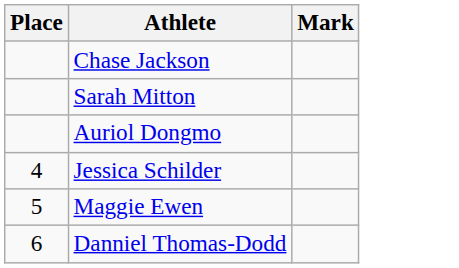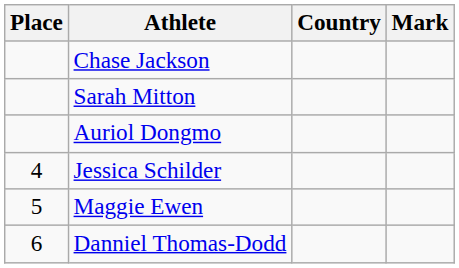+ column: Country
